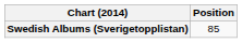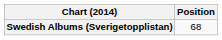Swedish Albums (Sverigetopplistan) | Position: 85 -> 68
